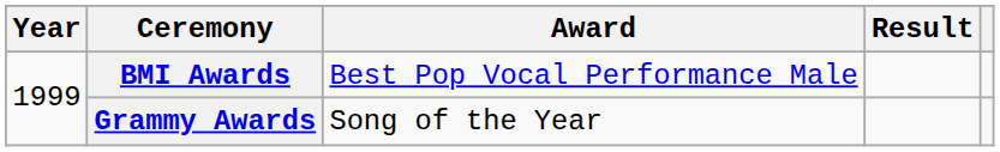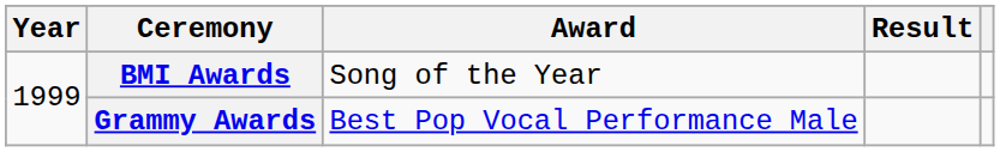BMI Awards | Award: Best Pop Vocal Performance Male -> Song of the Year
Grammy Awards | Award: Song of the Year -> Best Pop Vocal Performance Male
